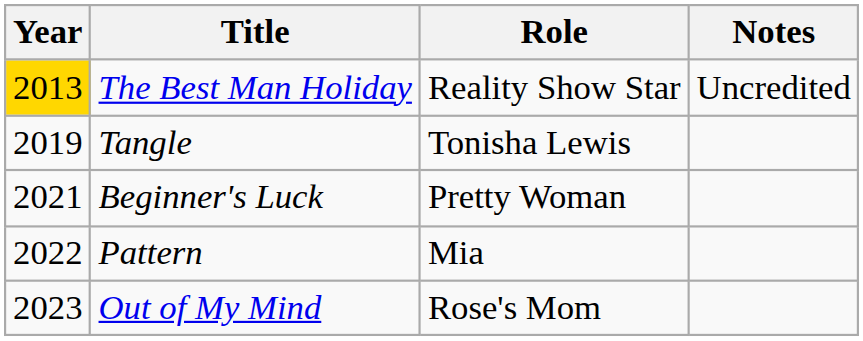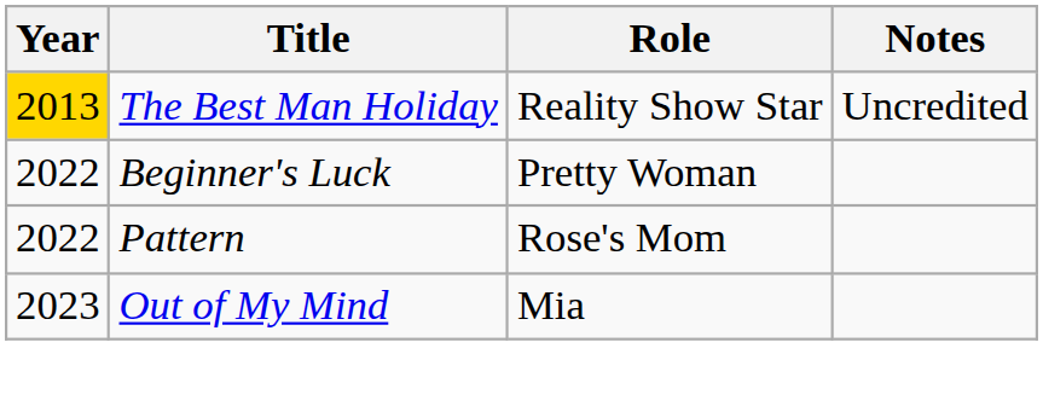- row: 2019 | Tangle | Tonisha Lewis
Beginner's Luck | Year: 2021 -> 2022
Pattern | Role: Mia -> Rose's Mom
Out of My Mind | Role: Rose's Mom -> Mia
